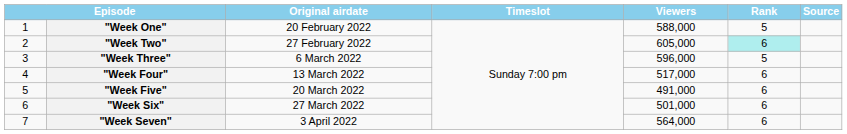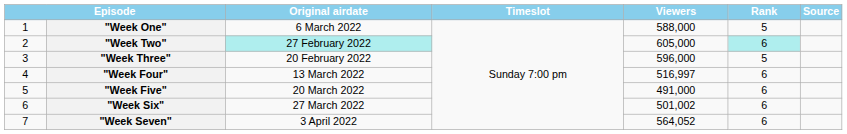"Week One" | Original airdate: 20 February 2022 -> 6 March 2022
"Week Two" | Original airdate: no background -> paleturquoise background
"Week Three" | Original airdate: 6 March 2022 -> 20 February 2022
"Week Four" | Viewers: 517,000 -> 516,997
"Week Six" | Viewers: 501,000 -> 501,002
"Week Seven" | Viewers: 564,000 -> 564,052
